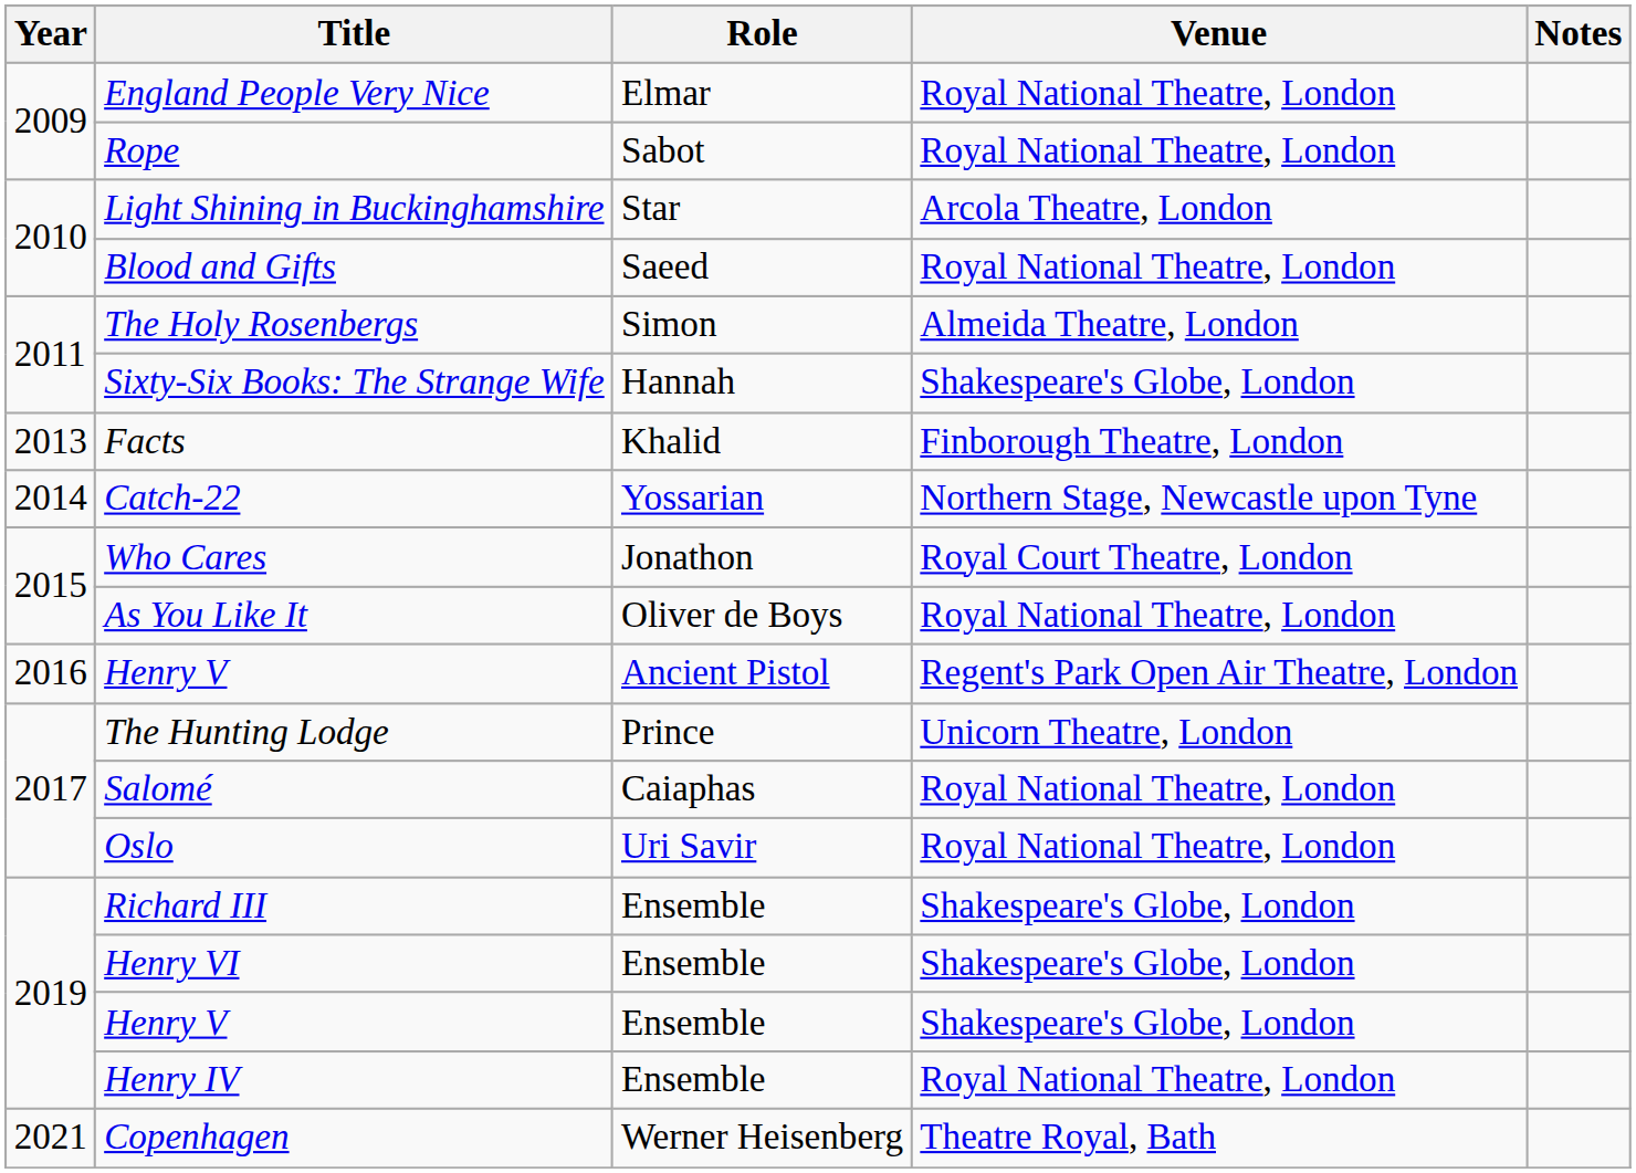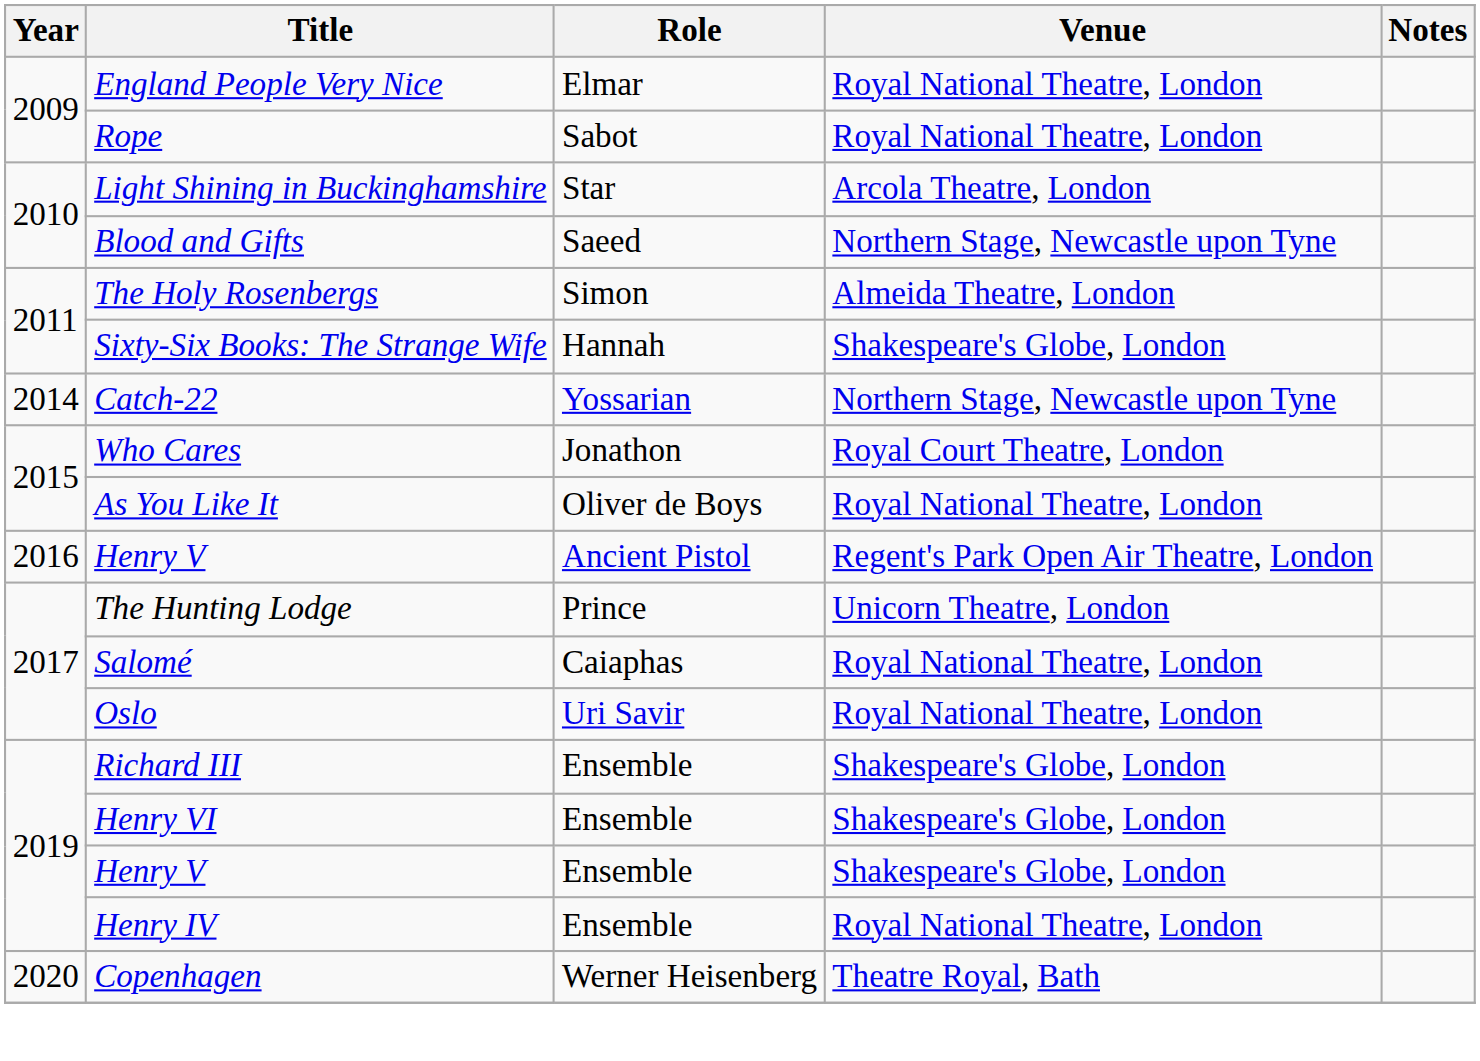Blood and Gifts | Venue: Royal National Theatre, London -> Northern Stage, Newcastle upon Tyne
- row: 2013 | Facts | Khalid | Finborough Theatre, London
Copenhagen | Year: 2021 -> 2020
